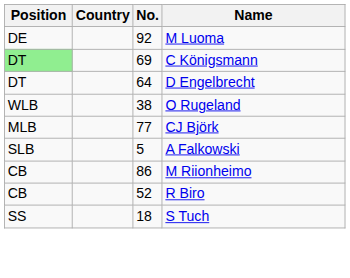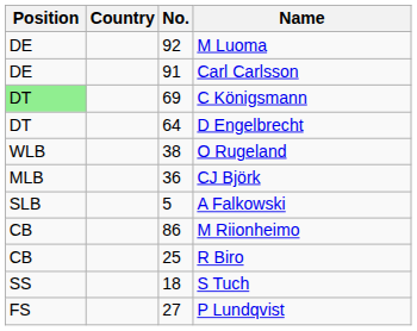+ row: DE | 91 | Carl Carlsson
CJ Björk | No.: 77 -> 36
R Biro | No.: 52 -> 25
+ row: FS | 27 | P Lundqvist
